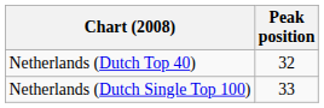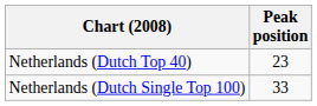Netherlands (Dutch Top 40) | Peak position: 32 -> 23
